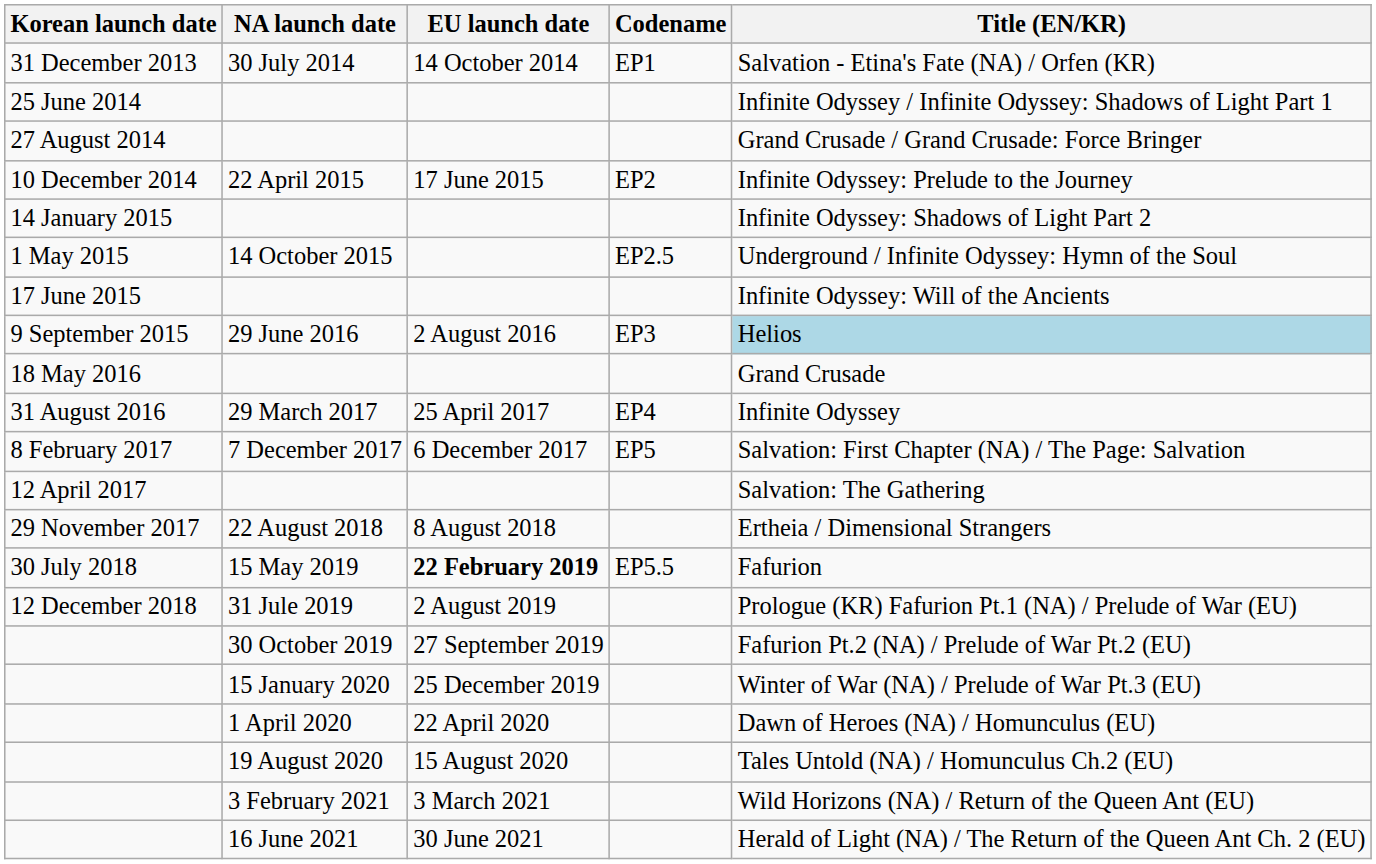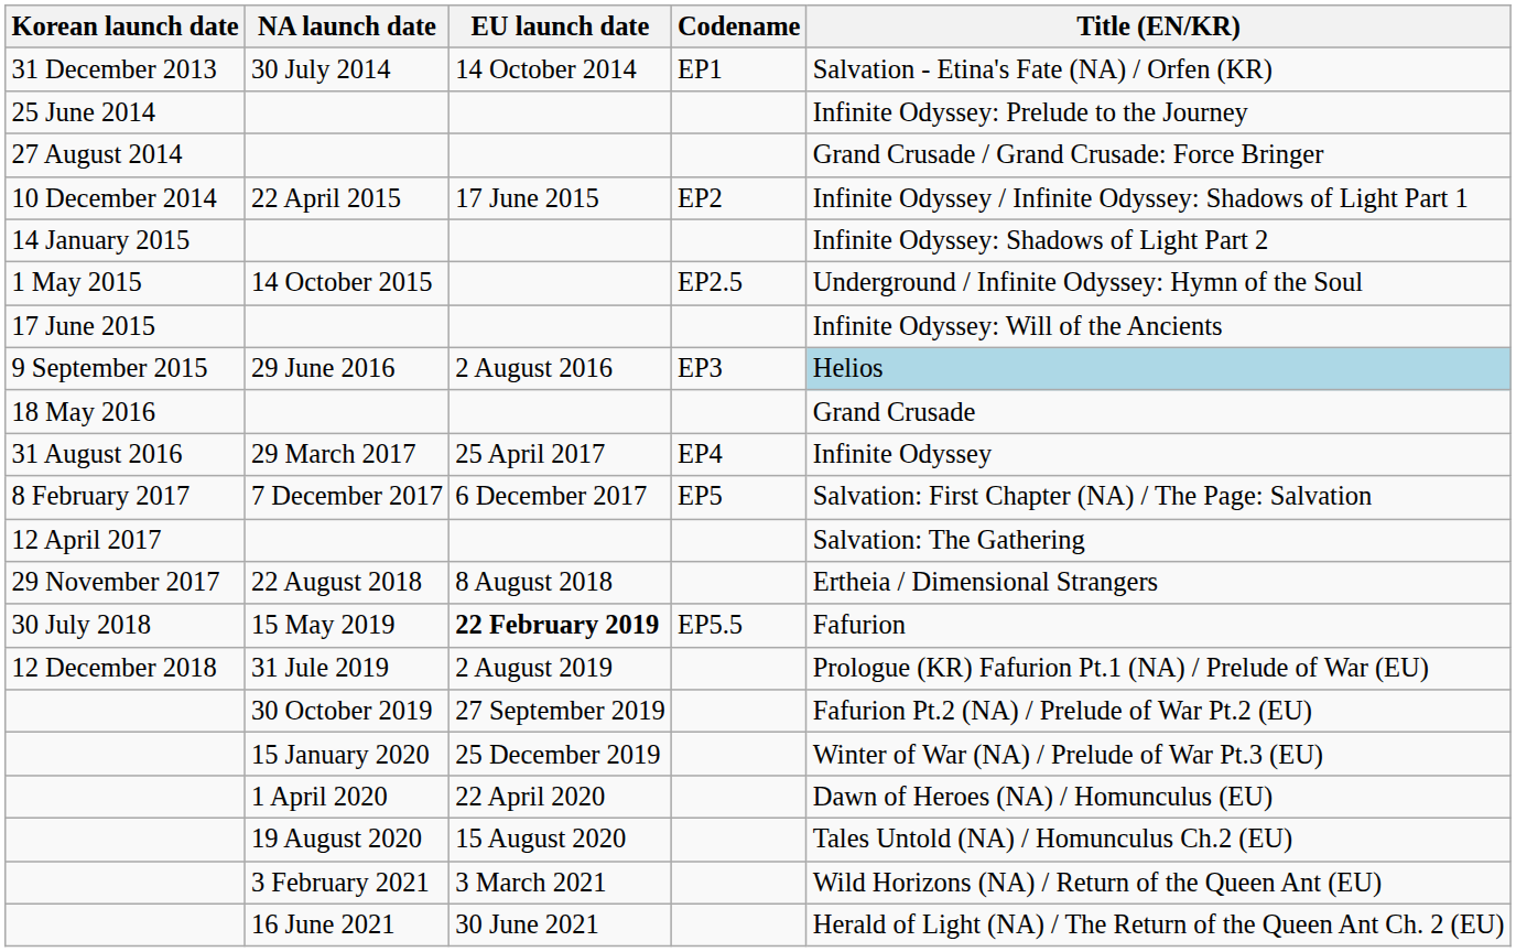25 June 2014 | Title (EN/KR): Infinite Odyssey / Infinite Odyssey: Shadows of Light Part 1 -> Infinite Odyssey: Prelude to the Journey
10 December 2014 | Title (EN/KR): Infinite Odyssey: Prelude to the Journey -> Infinite Odyssey / Infinite Odyssey: Shadows of Light Part 1
